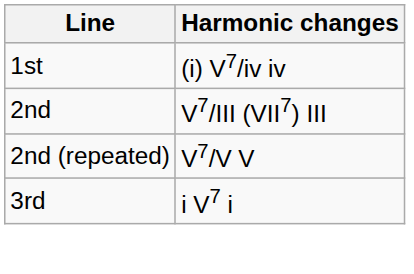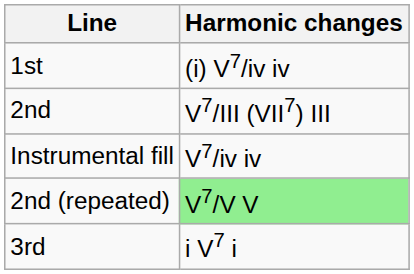+ row: Instrumental fill | V7/iv iv
2nd (repeated) | Harmonic changes: no background -> lightgreen background
